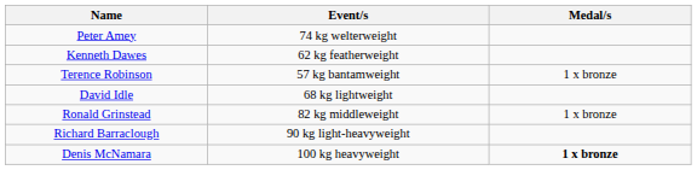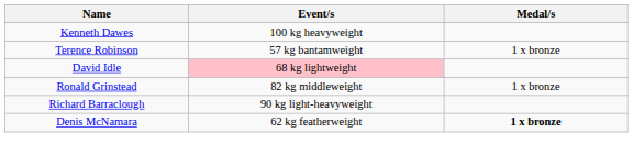- row: Peter Amey | 74 kg welterweight
Kenneth Dawes | Event/s: 62 kg featherweight -> 100 kg heavyweight
David Idle | Event/s: no background -> pink background
Denis McNamara | Event/s: 100 kg heavyweight -> 62 kg featherweight
